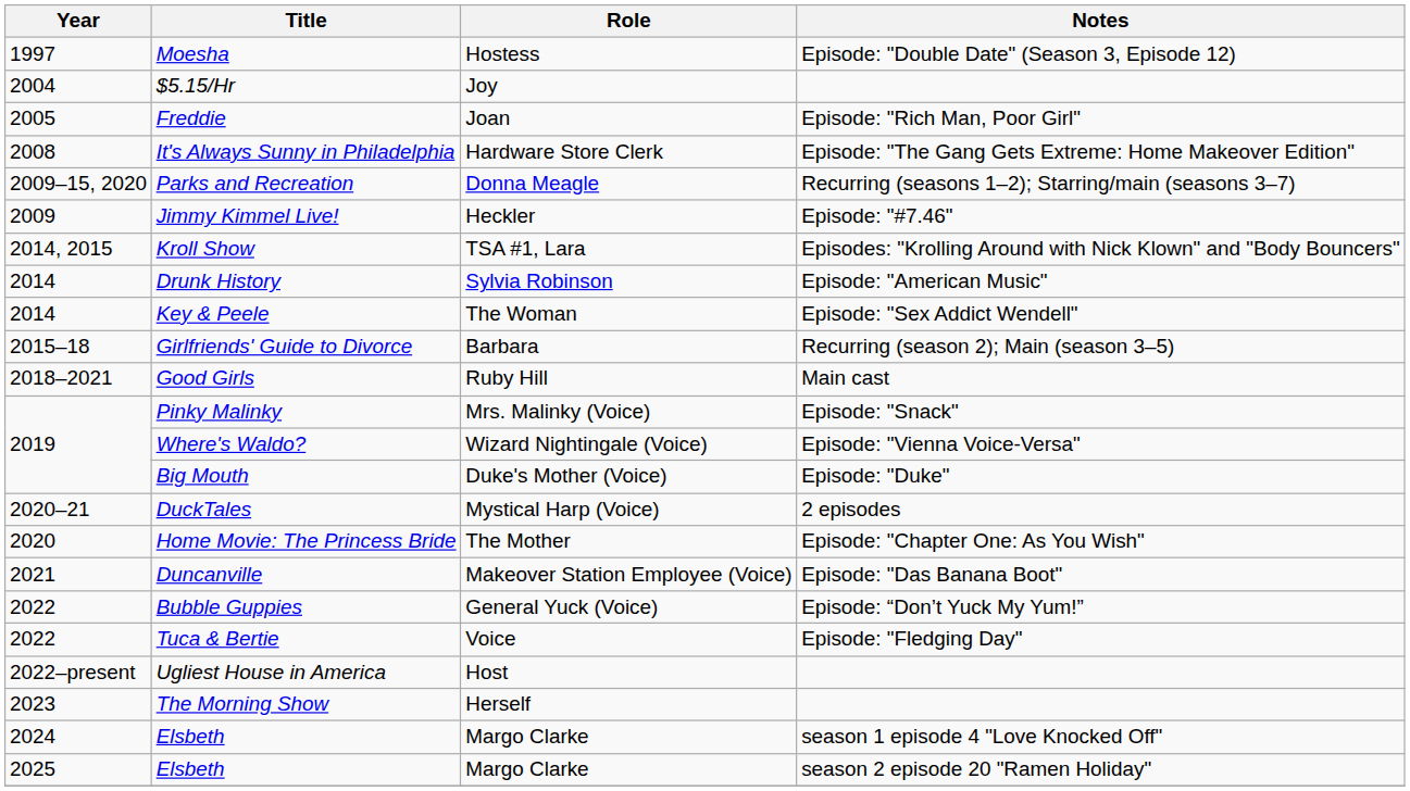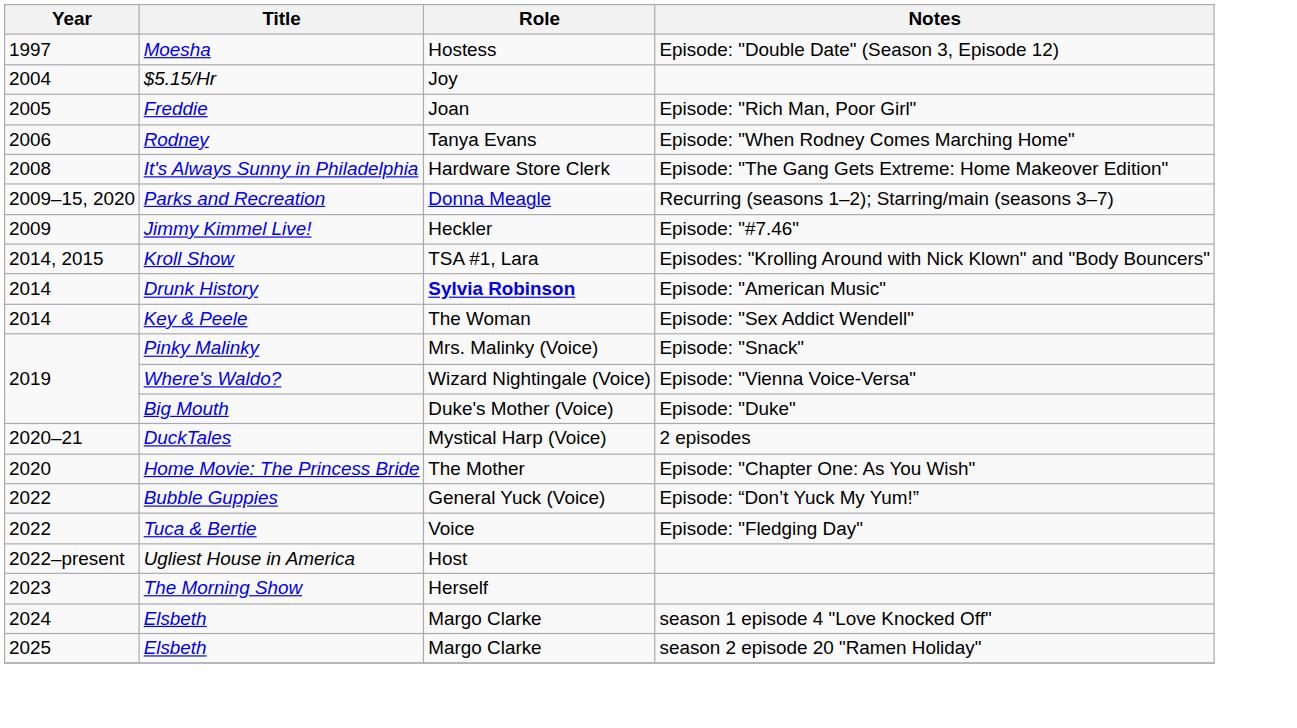+ row: 2006 | Rodney | Tanya Evans | Episode: "When Rodney Comes Marching Home"
Drunk History | Role: normal -> bold
- row: 2015–18 | Girlfriends' Guide to Divorce | Barbara | Recurring (season 2); Main (season 3–5)
- row: 2018–2021 | Good Girls | Ruby Hill | Main cast
- row: 2021 | Duncanville | Makeover Station Employee (Voice) | Episode: "Das Banana Boot"
